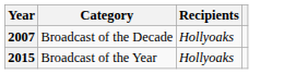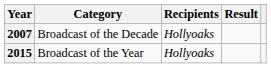+ column: Result
